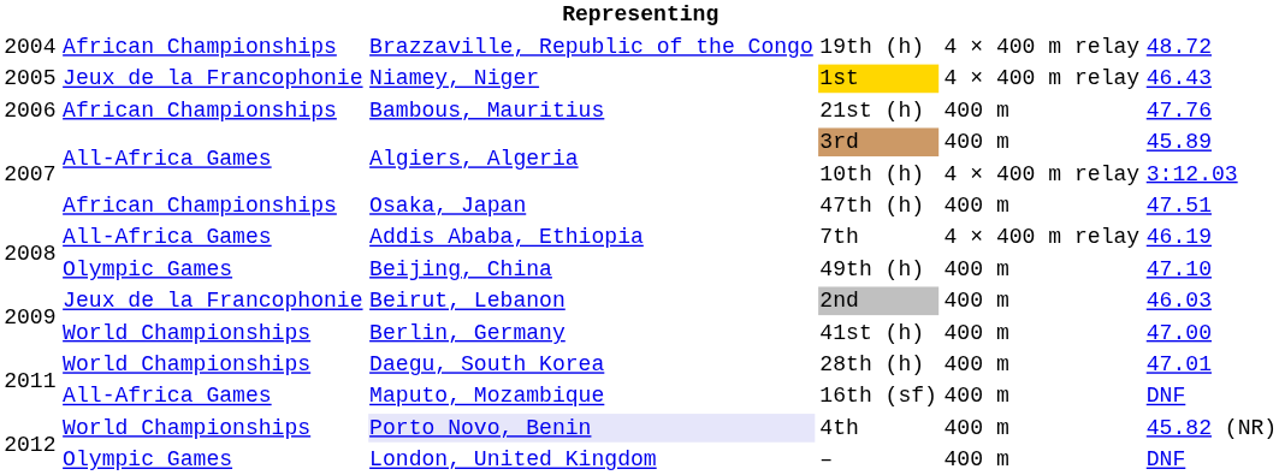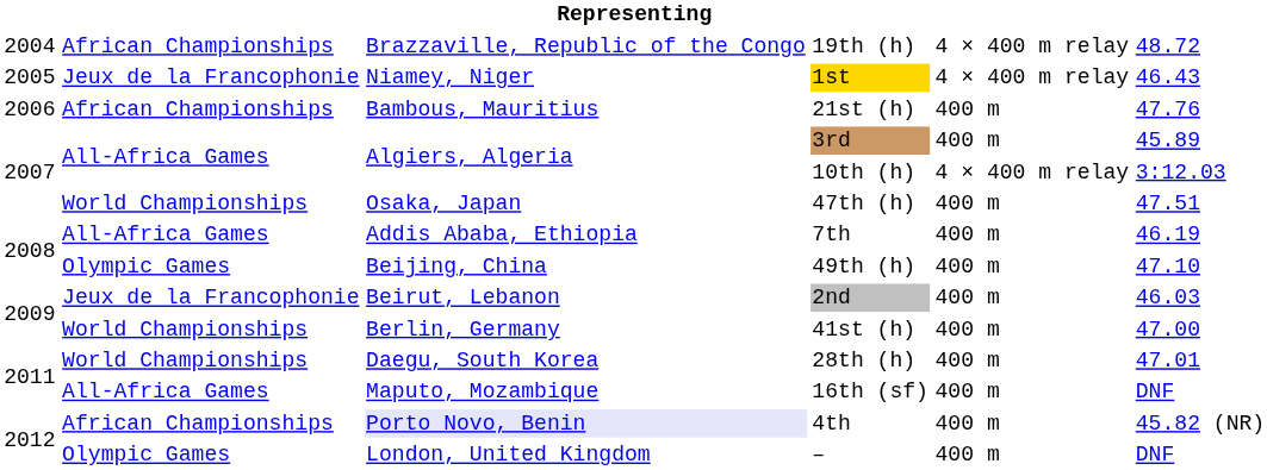47th (h) | column 2: African Championships -> World Championships
7th | column 5: 4 × 400 m relay -> 400 m
4th | column 2: World Championships -> African Championships
